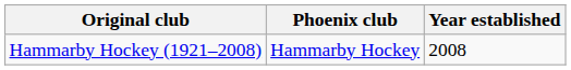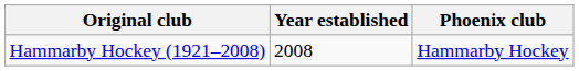columns swapped: Phoenix club <-> Year established
